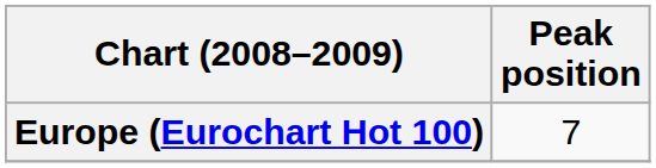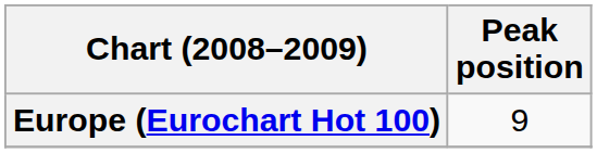Europe (Eurochart Hot 100) | Peak position: 7 -> 9
